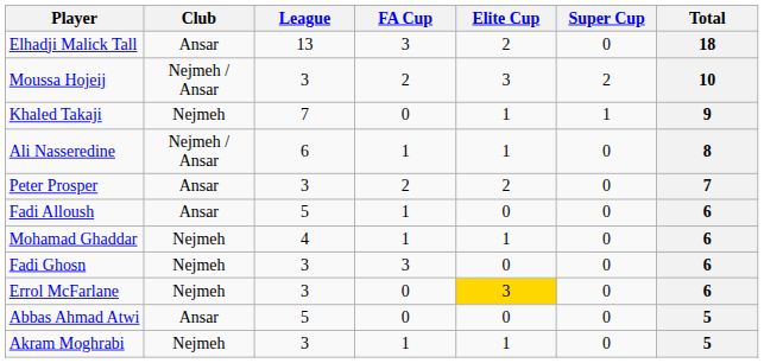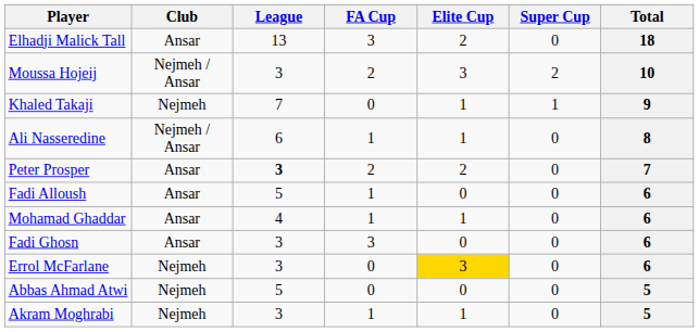Peter Prosper | League: normal -> bold
Mohamad Ghaddar | Club: Nejmeh -> Ansar
Fadi Ghosn | Club: Nejmeh -> Ansar
Abbas Ahmad Atwi | Club: Ansar -> Nejmeh
